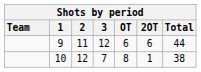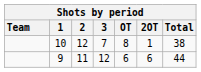rows swapped: 10 <-> 9
